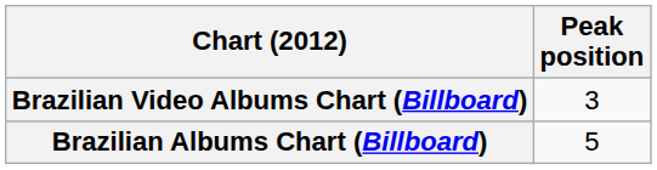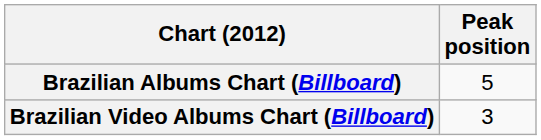rows swapped: Brazilian Albums Chart (Billboard) <-> Brazilian Video Albums Chart (Billboard)
